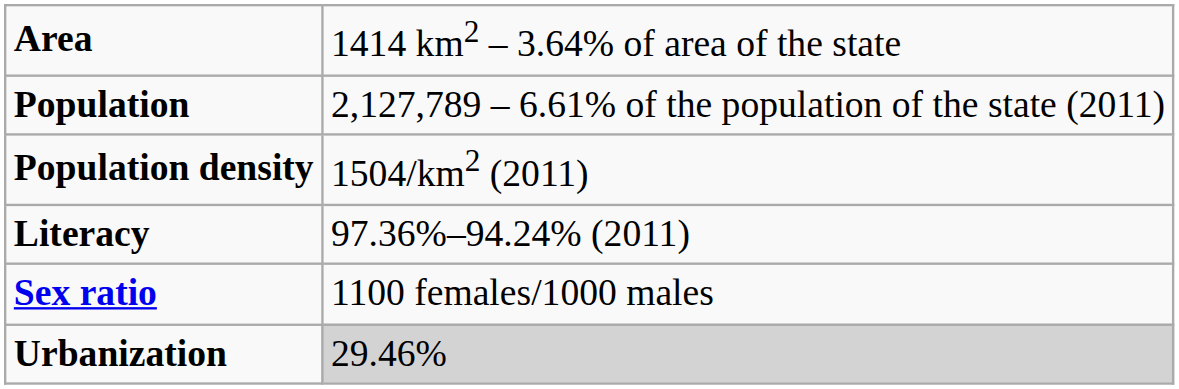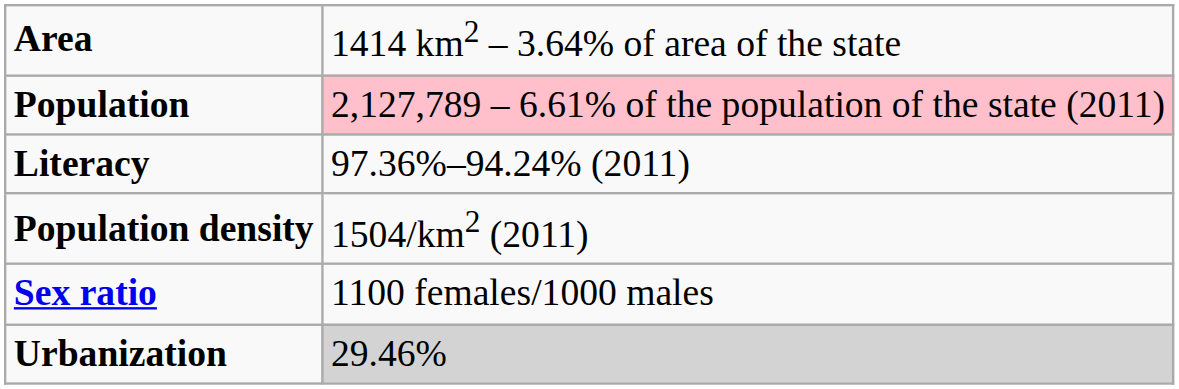Population | column 2: no background -> pink background
rows swapped: Population density <-> Literacy
